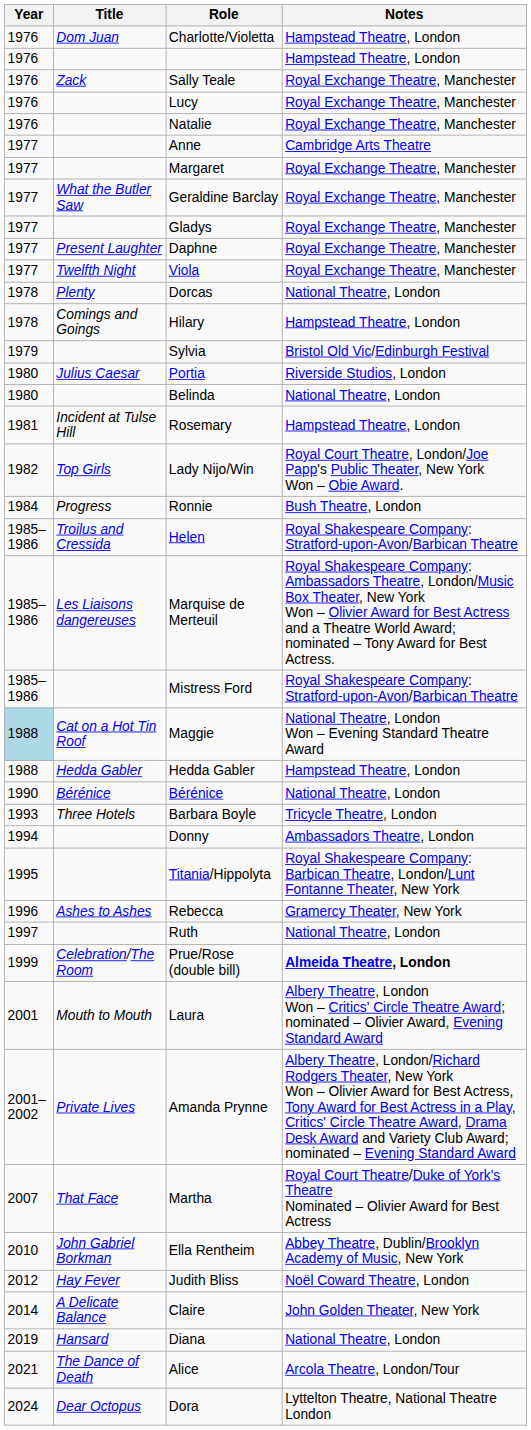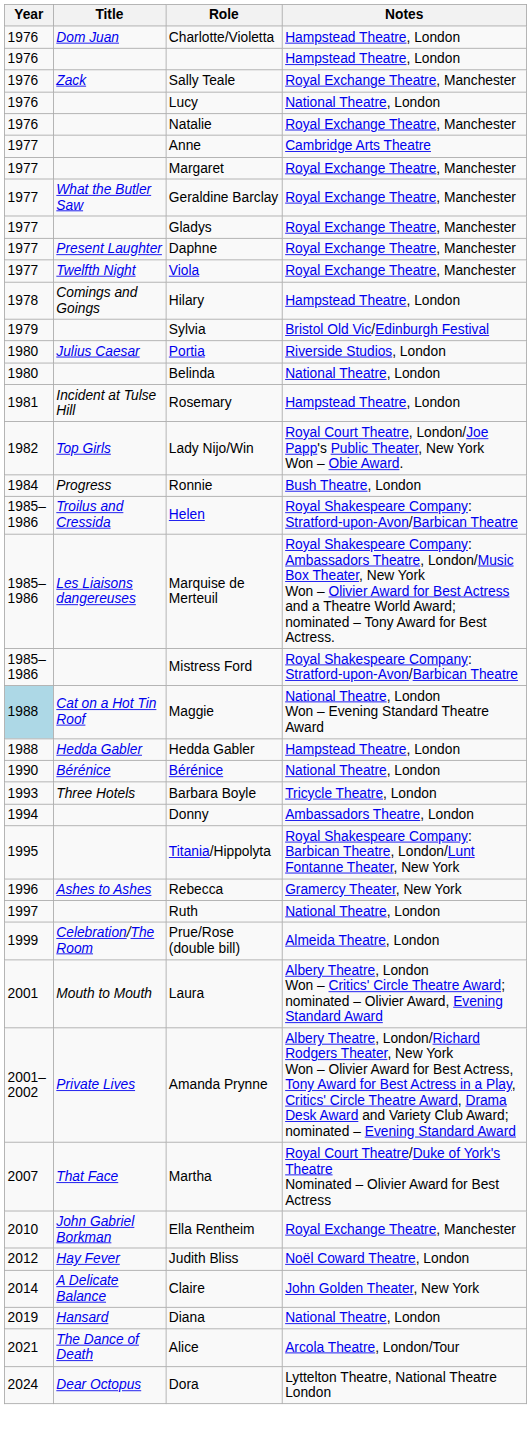Lucy | Notes: Royal Exchange Theatre, Manchester -> National Theatre, London
- row: 1978 | Plenty | Dorcas | National Theatre, London
Prue/Rose (double bill) | Notes: bold -> normal
Ella Rentheim | Notes: Abbey Theatre, Dublin/Brooklyn Academy of Music, New York -> Royal Exchange Theatre, Manchester
